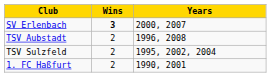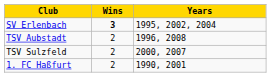SV Erlenbach | Years: 2000, 2007 -> 1995, 2002, 2004
TSV Sulzfeld | Years: 1995, 2002, 2004 -> 2000, 2007
